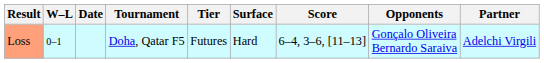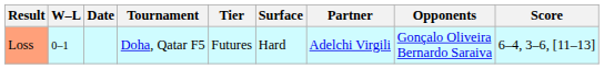columns swapped: Partner <-> Score
